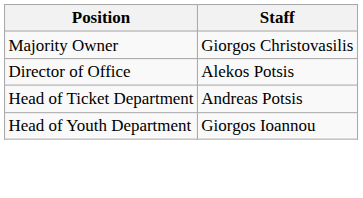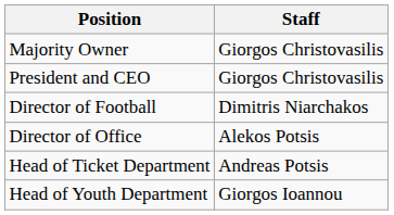+ row: President and CEO | Giorgos Christovasilis
+ row: Director of Football | Dimitris Niarchakos
